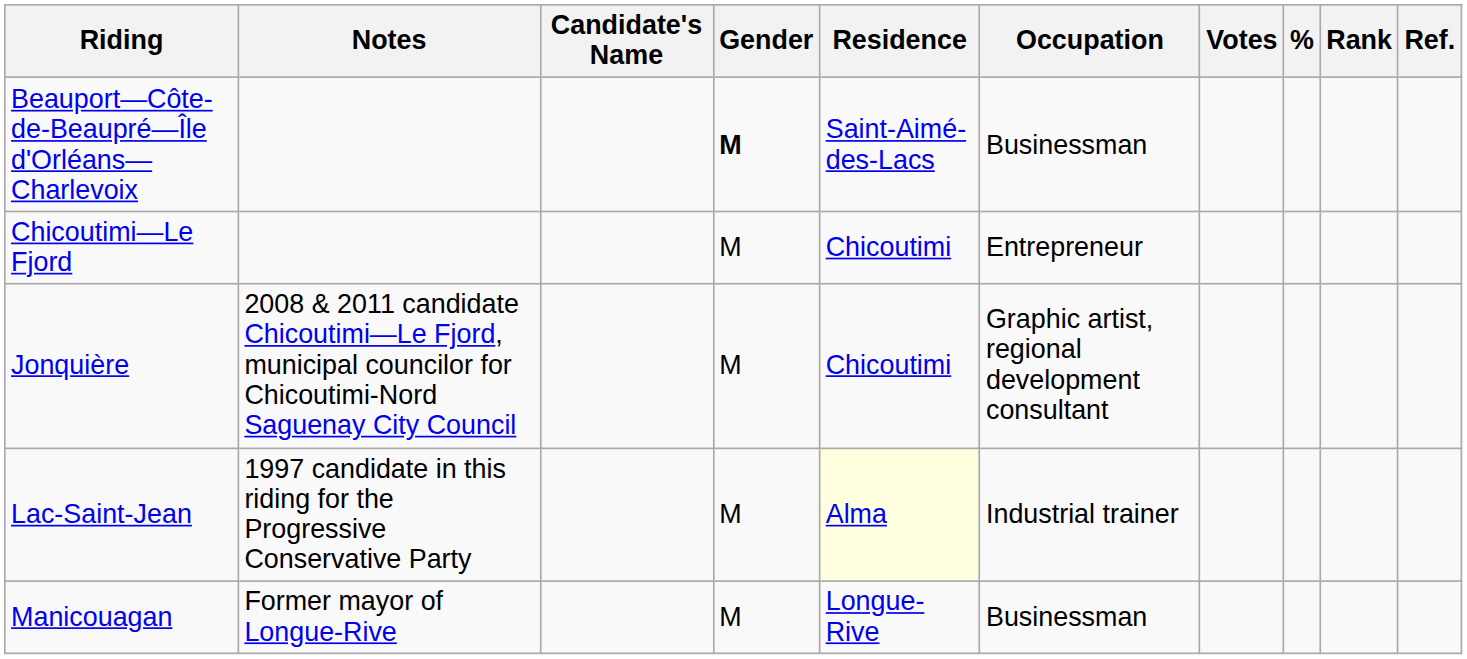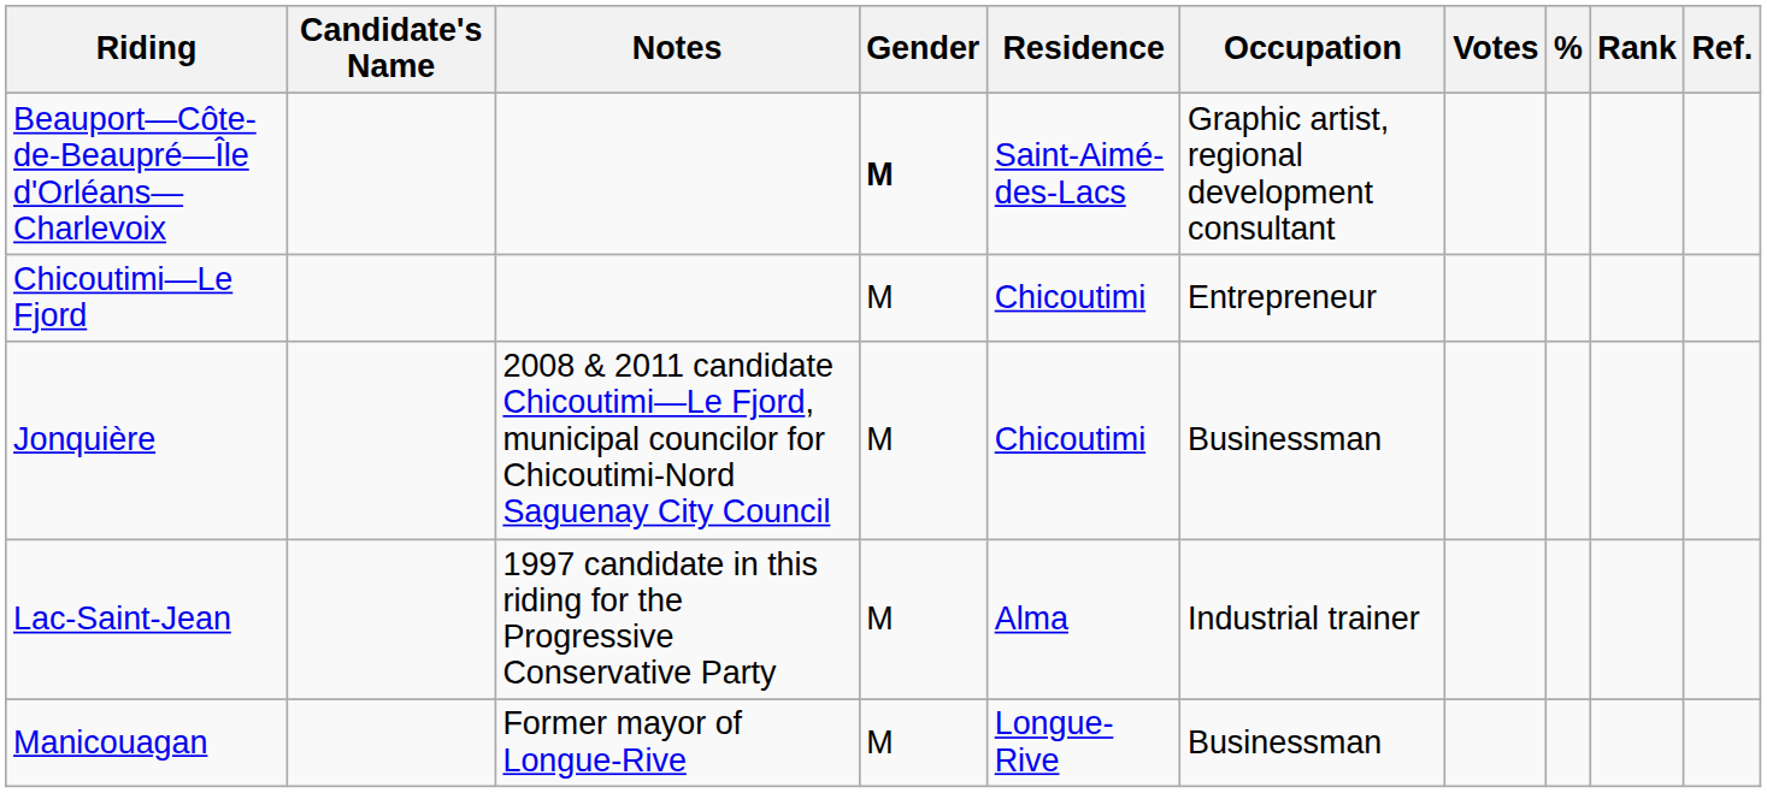columns swapped: Candidate's Name <-> Notes
Beauport—Côte-de-Beaupré—Île d'Orléans—Charlevoix | Occupation: Businessman -> Graphic artist, regional development consultant
Jonquière | Occupation: Graphic artist, regional development consultant -> Businessman
Lac-Saint-Jean | Residence: lightyellow background -> no background
